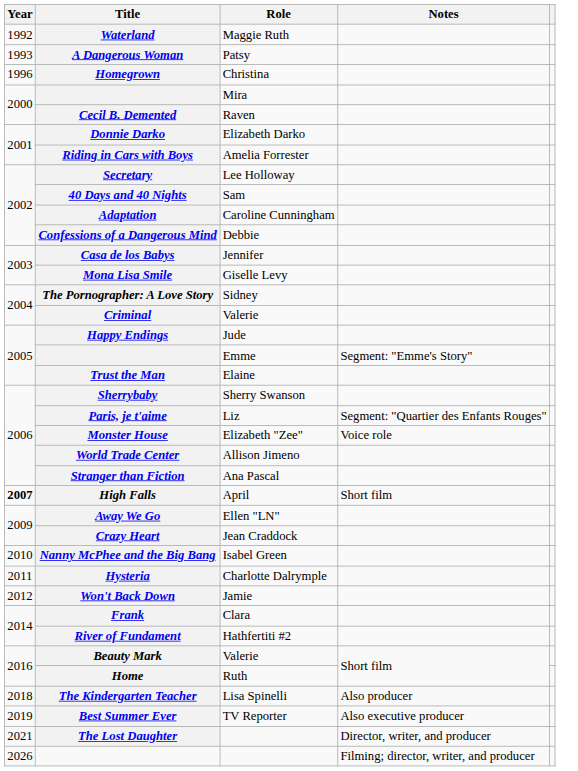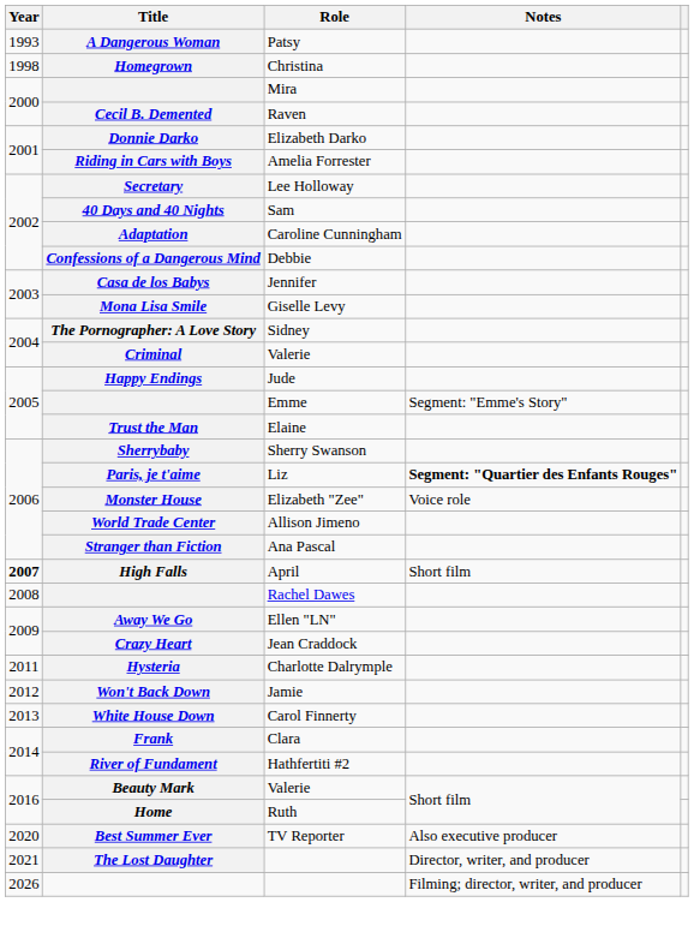- row: 1992 | Waterland | Maggie Ruth
Christina | Year: 1996 -> 1998
Liz | Notes: normal -> bold
+ row: 2008 | Rachel Dawes
- row: 2010 | Nanny McPhee and the Big Bang | Isabel Green
+ row: 2013 | White House Down | Carol Finnerty
- row: 2018 | The Kindergarten Teacher | Lisa Spinelli | Also producer
TV Reporter | Year: 2019 -> 2020
